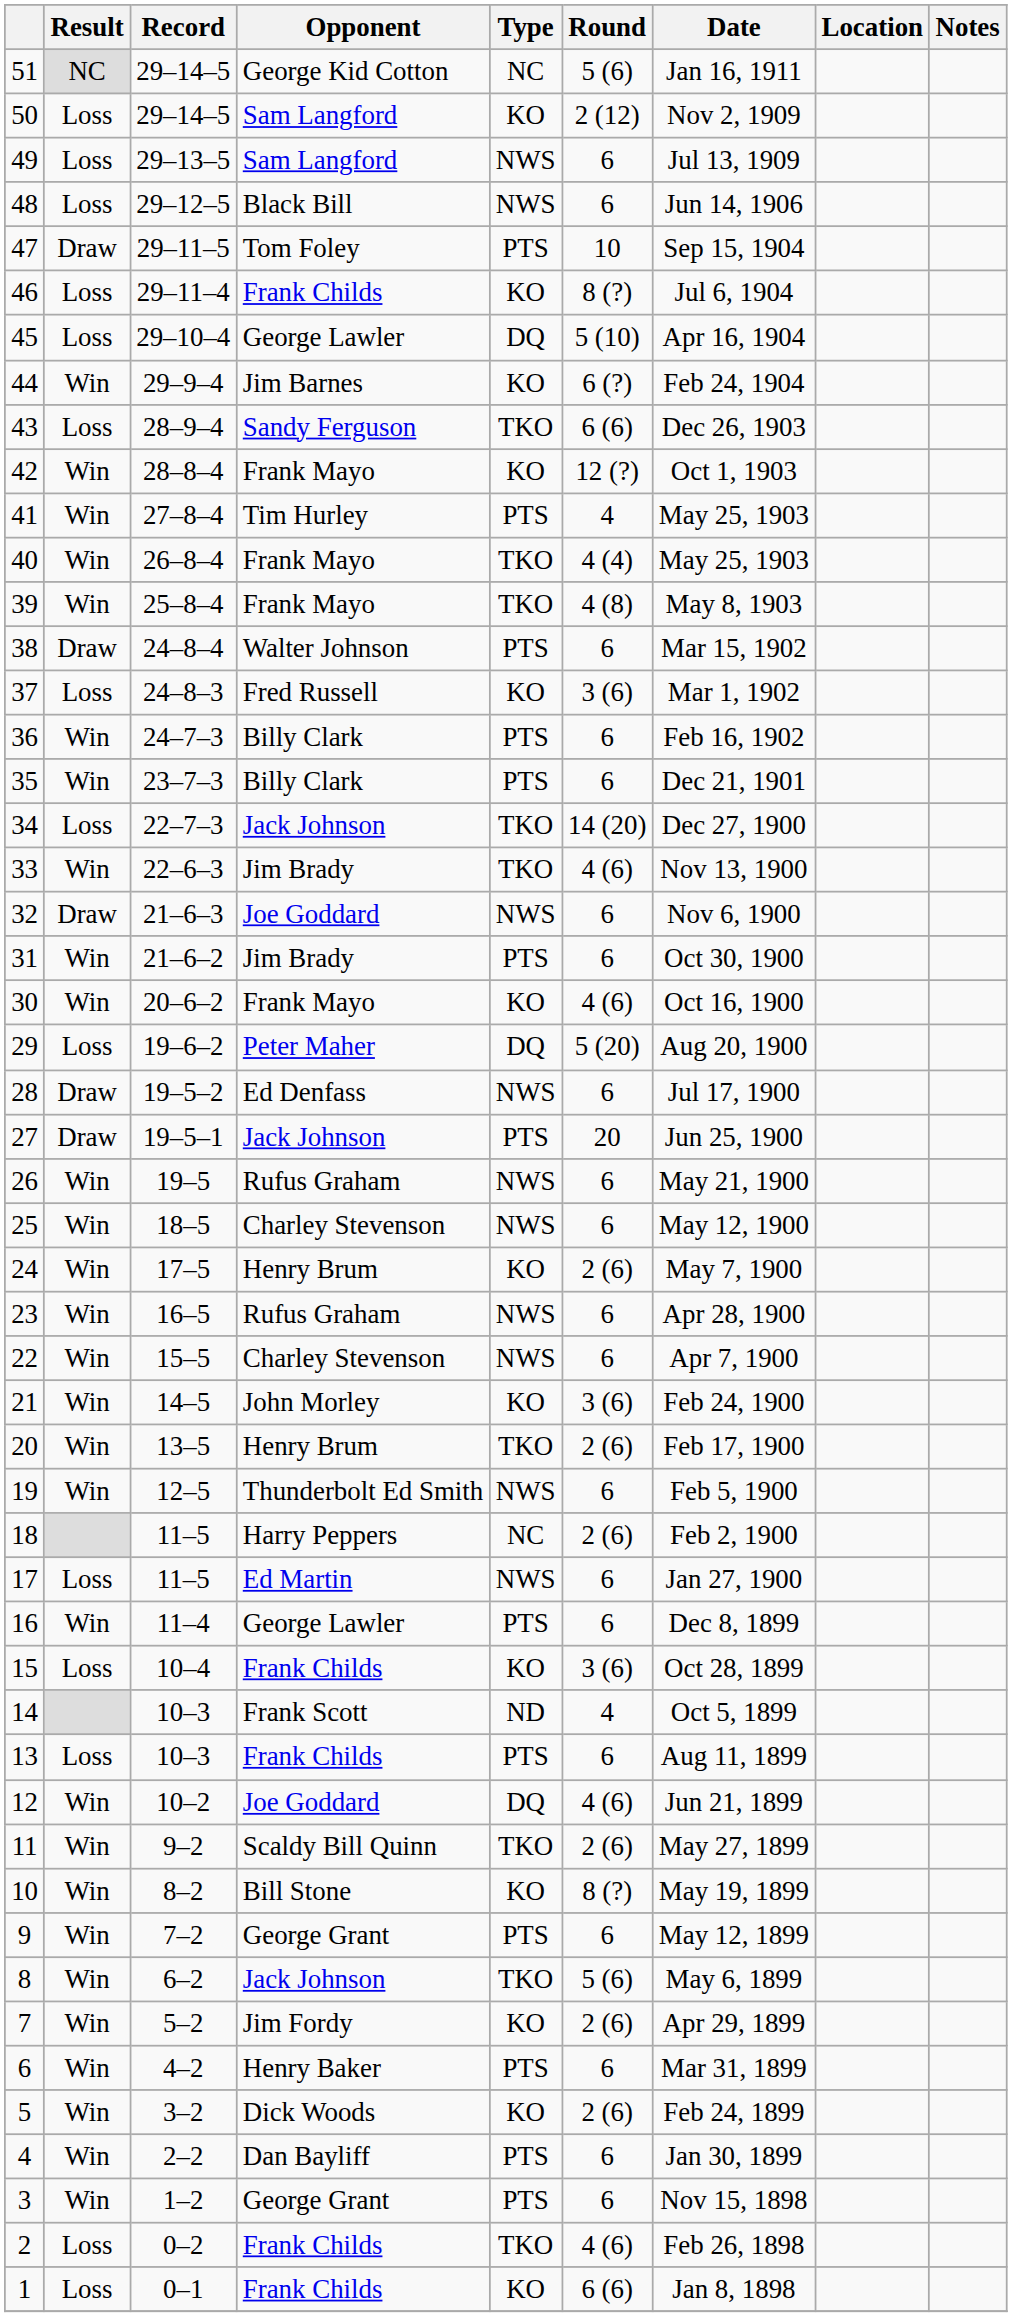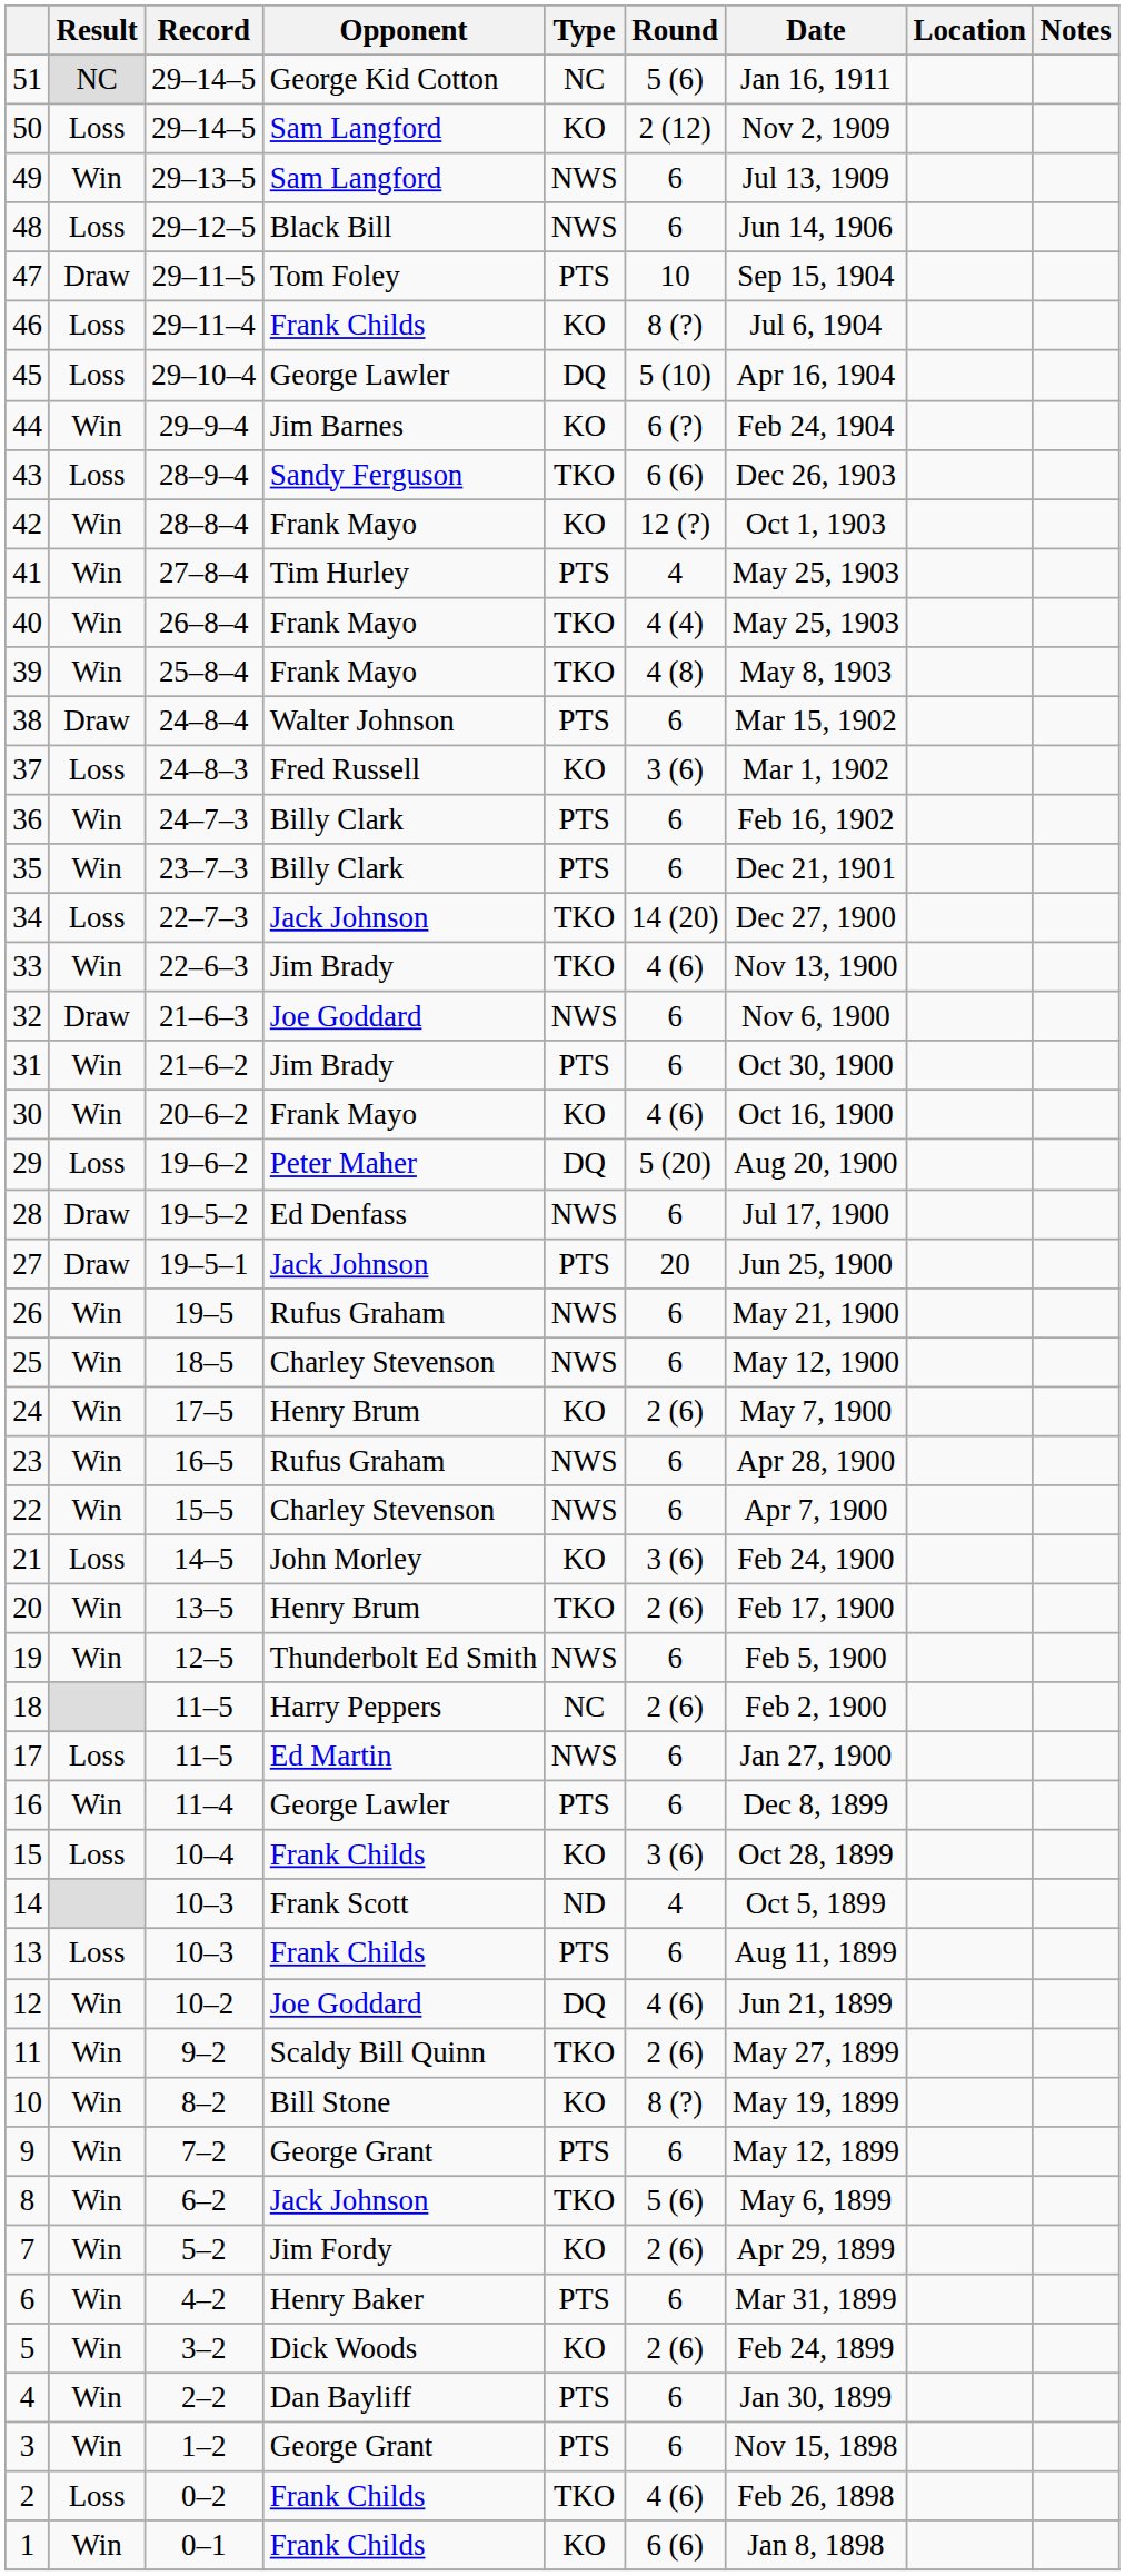49 | Result: Loss -> Win
21 | Result: Win -> Loss
1 | Result: Loss -> Win
